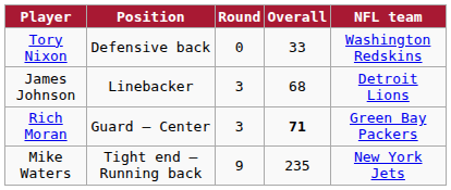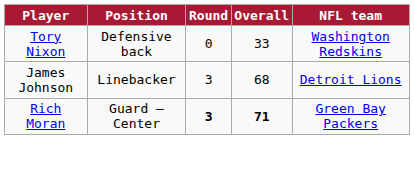Rich Moran | Round: normal -> bold
- row: Mike Waters | Tight end – Running back | 9 | 235 | New York Jets
